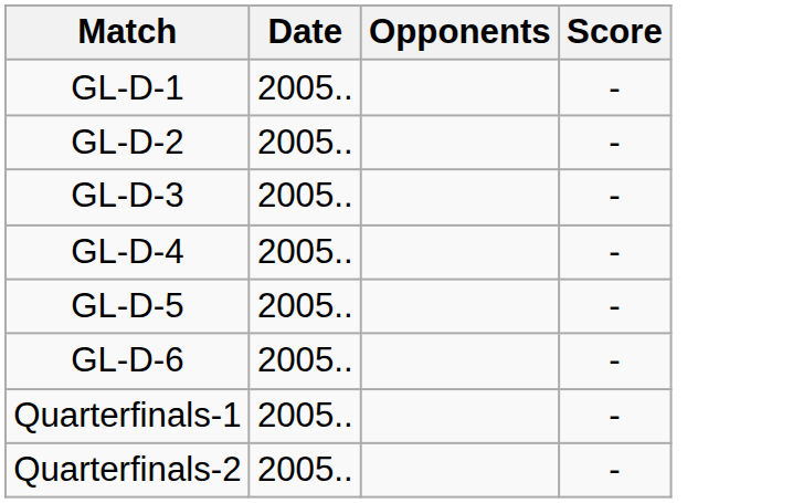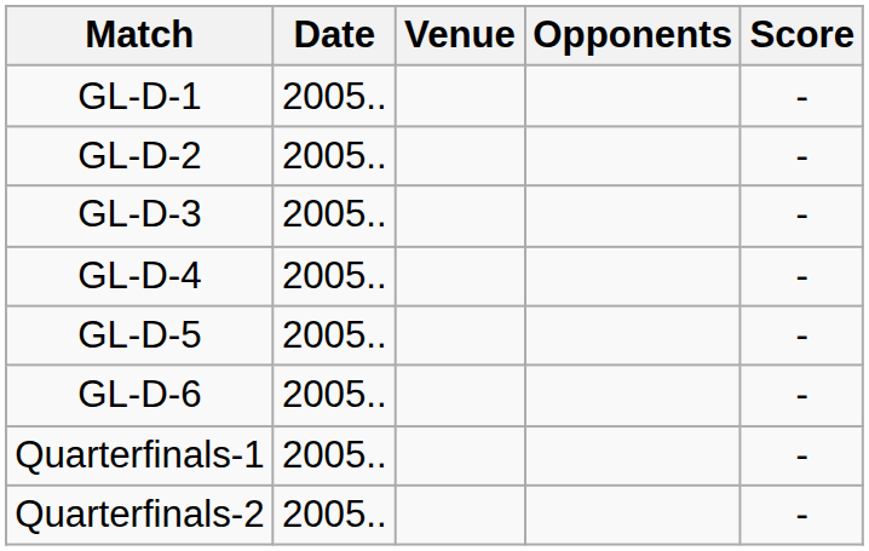+ column: Venue
